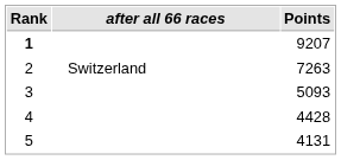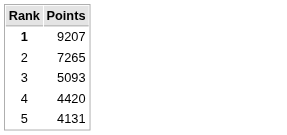- column: after all 66 races | Switzerland
2 | Points: 7263 -> 7265
4 | Points: 4428 -> 4420
